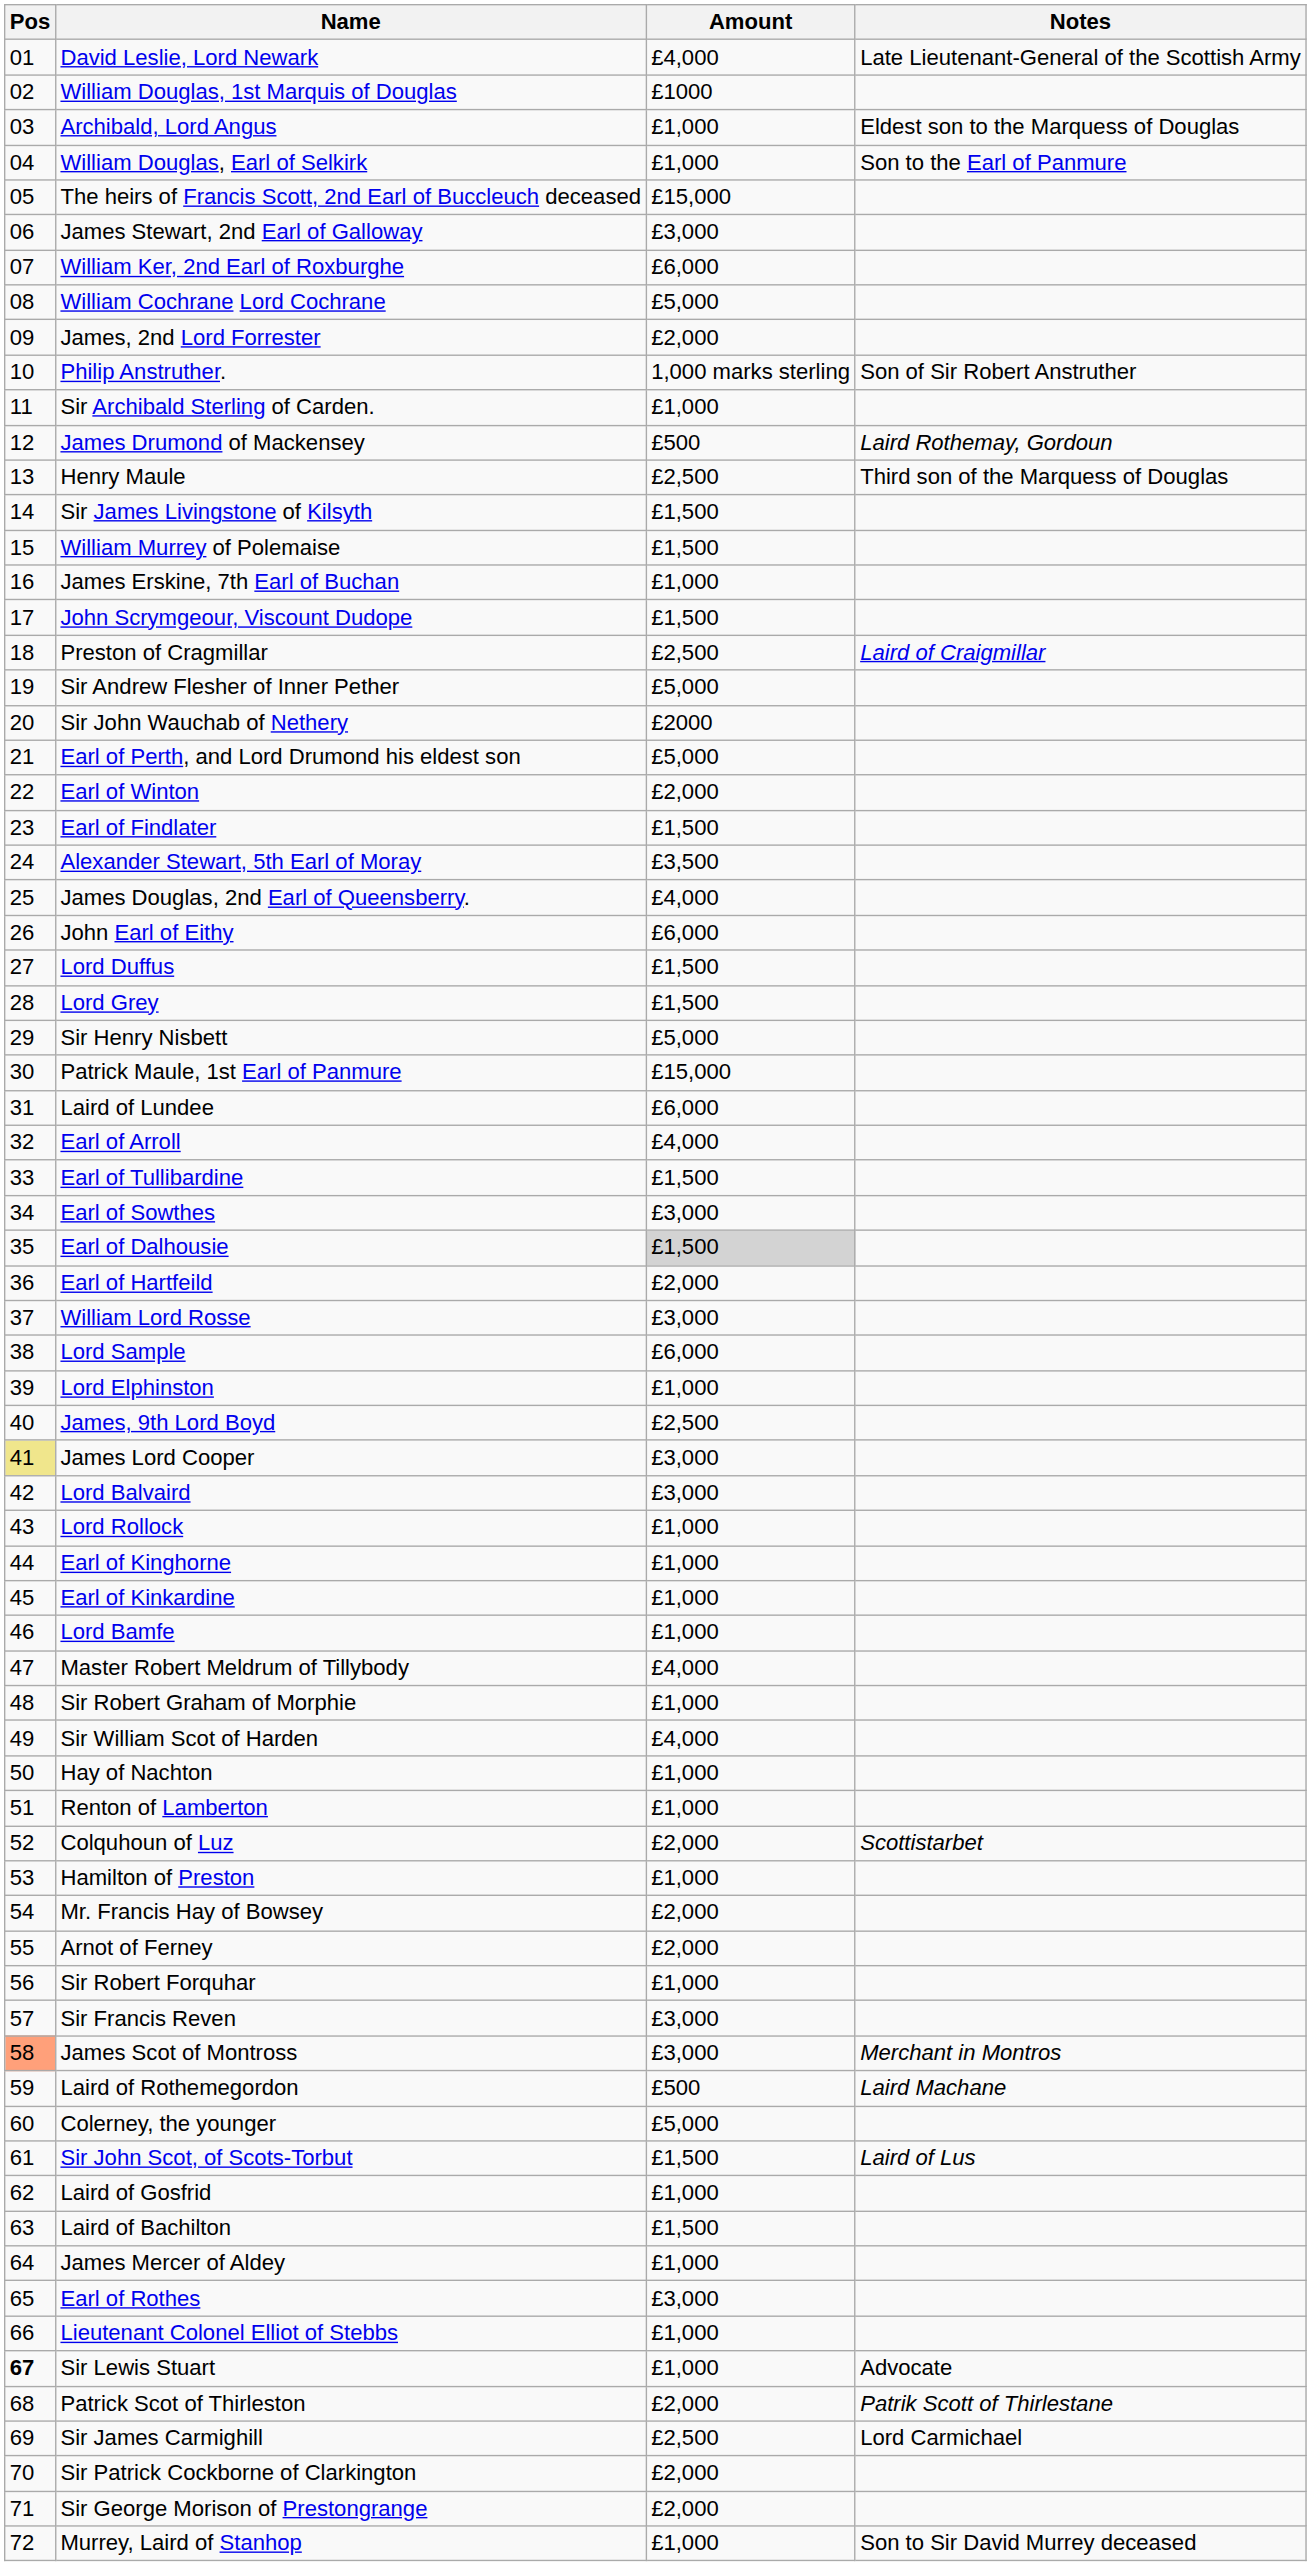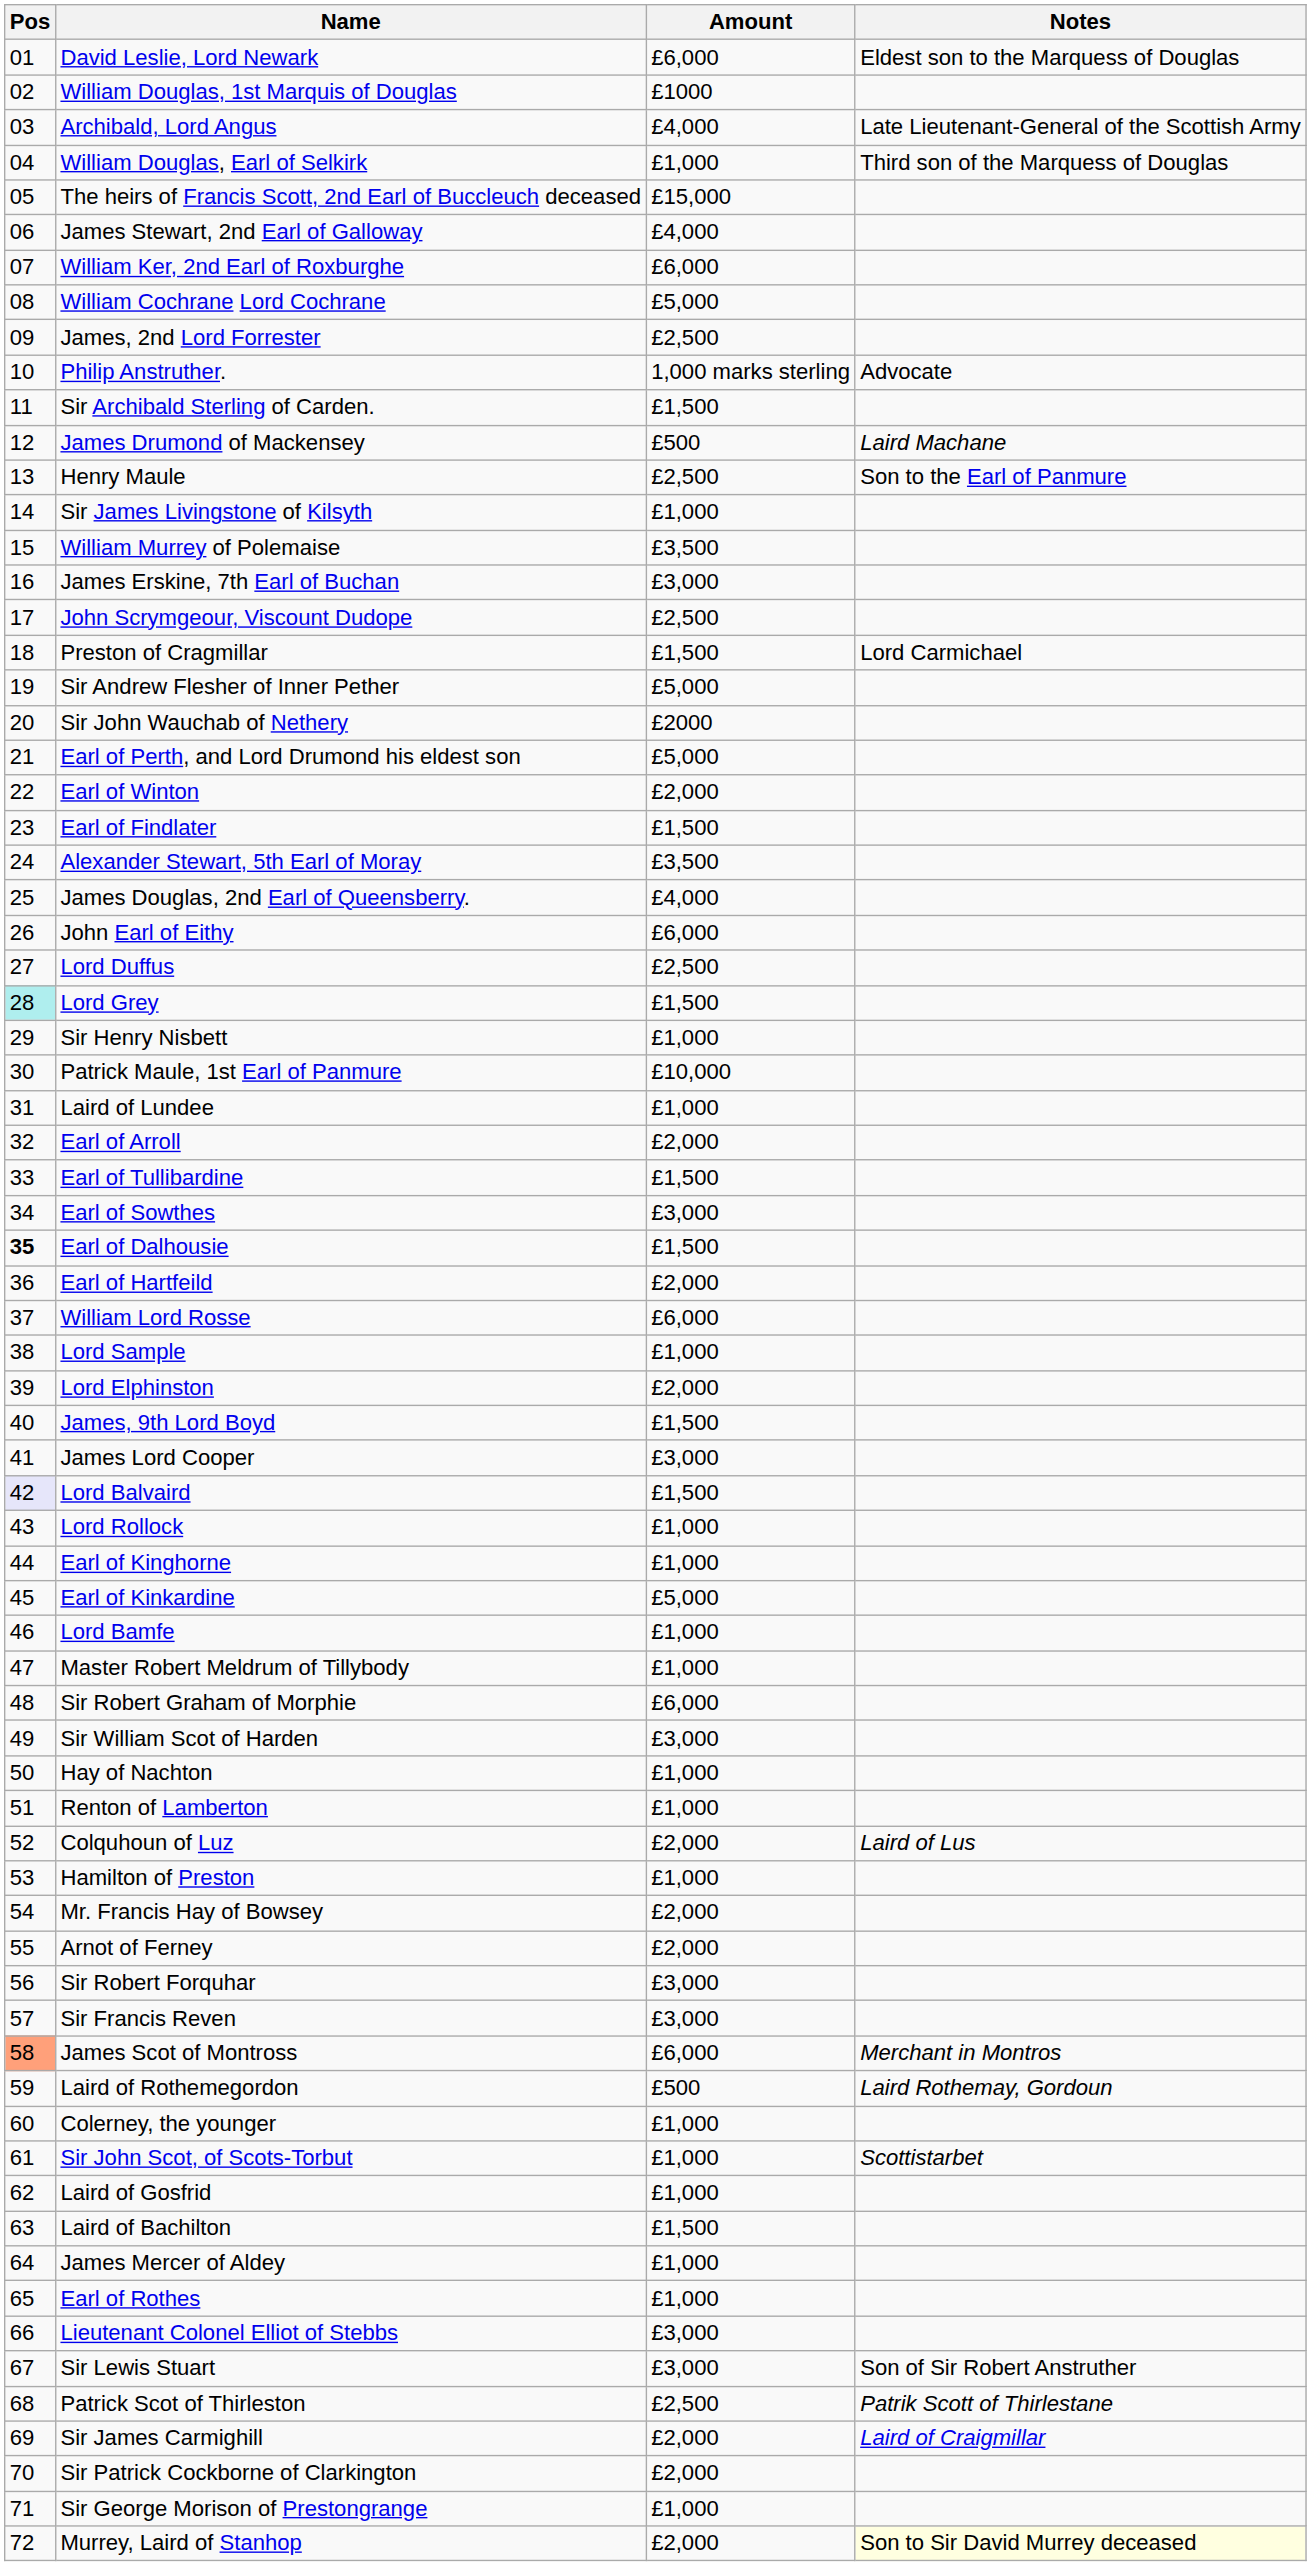David Leslie, Lord Newark | Amount: £4,000 -> £6,000
David Leslie, Lord Newark | Notes: Late Lieutenant-General of the Scottish Army -> Eldest son to the Marquess of Douglas
Archibald, Lord Angus | Amount: £1,000 -> £4,000
Archibald, Lord Angus | Notes: Eldest son to the Marquess of Douglas -> Late Lieutenant-General of the Scottish Army
William Douglas, Earl of Selkirk | Notes: Son to the Earl of Panmure -> Third son of the Marquess of Douglas
James Stewart, 2nd Earl of Galloway | Amount: £3,000 -> £4,000
James, 2nd Lord Forrester | Amount: £2,000 -> £2,500
Philip Anstruther. | Notes: Son of Sir Robert Anstruther -> Advocate
Sir Archibald Sterling of Carden. | Amount: £1,000 -> £1,500
James Drumond of Mackensey | Notes: Laird Rothemay, Gordoun -> Laird Machane
Henry Maule | Notes: Third son of the Marquess of Douglas -> Son to the Earl of Panmure
Sir James Livingstone of Kilsyth | Amount: £1,500 -> £1,000
William Murrey of Polemaise | Amount: £1,500 -> £3,500
James Erskine, 7th Earl of Buchan | Amount: £1,000 -> £3,000
John Scrymgeour, Viscount Dudope | Amount: £1,500 -> £2,500
Preston of Cragmillar | Amount: £2,500 -> £1,500
Preston of Cragmillar | Notes: Laird of Craigmillar -> Lord Carmichael
Lord Duffus | Amount: £1,500 -> £2,500
Lord Grey | Pos: no background -> paleturquoise background
Sir Henry Nisbett | Amount: £5,000 -> £1,000
Patrick Maule, 1st Earl of Panmure | Amount: £15,000 -> £10,000
Laird of Lundee | Amount: £6,000 -> £1,000
Earl of Arroll | Amount: £4,000 -> £2,000
Earl of Dalhousie | Pos: normal -> bold
Earl of Dalhousie | Amount: lightgrey background -> no background
William Lord Rosse | Amount: £3,000 -> £6,000
Lord Sample | Amount: £6,000 -> £1,000
Lord Elphinston | Amount: £1,000 -> £2,000
James, 9th Lord Boyd | Amount: £2,500 -> £1,500
James Lord Cooper | Pos: khaki background -> no background
Lord Balvaird | Pos: no background -> lavender background
Lord Balvaird | Amount: £3,000 -> £1,500
Earl of Kinkardine | Amount: £1,000 -> £5,000
Master Robert Meldrum of Tillybody | Amount: £4,000 -> £1,000
Sir Robert Graham of Morphie | Amount: £1,000 -> £6,000
Sir William Scot of Harden | Amount: £4,000 -> £3,000
Colquhoun of Luz | Notes: Scottistarbet -> Laird of Lus
Sir Robert Forquhar | Amount: £1,000 -> £3,000
James Scot of Montross | Amount: £3,000 -> £6,000
Laird of Rothemegordon | Notes: Laird Machane -> Laird Rothemay, Gordoun
Colerney, the younger | Amount: £5,000 -> £1,000
Sir John Scot, of Scots-Torbut | Amount: £1,500 -> £1,000
Sir John Scot, of Scots-Torbut | Notes: Laird of Lus -> Scottistarbet
Earl of Rothes | Amount: £3,000 -> £1,000
Lieutenant Colonel Elliot of Stebbs | Amount: £1,000 -> £3,000
Sir Lewis Stuart | Pos: bold -> normal
Sir Lewis Stuart | Amount: £1,000 -> £3,000
Sir Lewis Stuart | Notes: Advocate -> Son of Sir Robert Anstruther
Patrick Scot of Thirleston | Amount: £2,000 -> £2,500
Sir James Carmighill | Amount: £2,500 -> £2,000
Sir James Carmighill | Notes: Lord Carmichael -> Laird of Craigmillar
Sir George Morison of Prestongrange | Amount: £2,000 -> £1,000
Murrey, Laird of Stanhop | Amount: £1,000 -> £2,000
Murrey, Laird of Stanhop | Notes: no background -> lightyellow background
